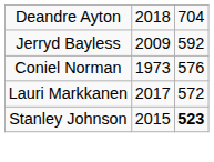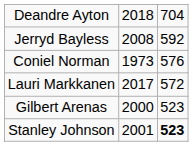Jerryd Bayless | column 2: 2009 -> 2008
+ row: Gilbert Arenas | 2000 | 523
Stanley Johnson | column 2: 2015 -> 2001
